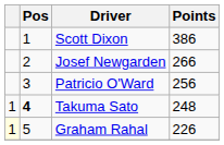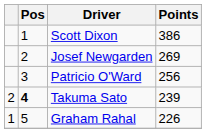Josef Newgarden | Points: 266 -> 269
Takuma Sato | column 1: 1 -> 2
Takuma Sato | Points: 248 -> 239
Graham Rahal | column 1: lightyellow background -> no background
